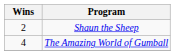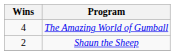rows swapped: The Amazing World of Gumball <-> Shaun the Sheep
